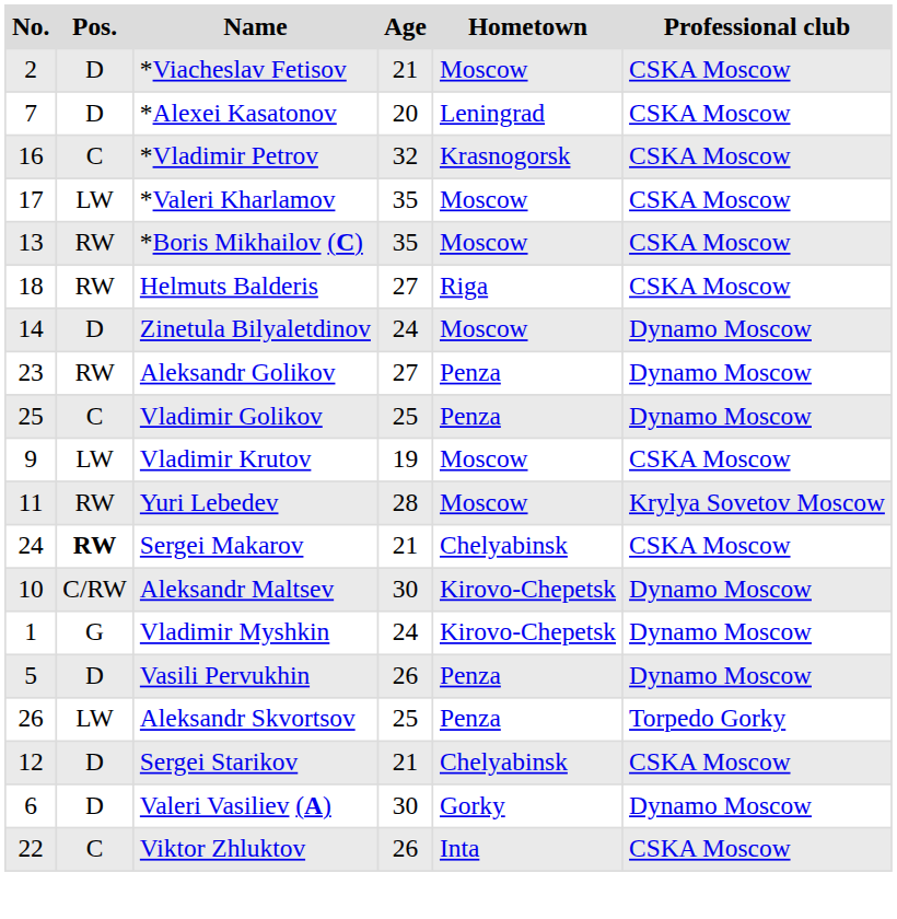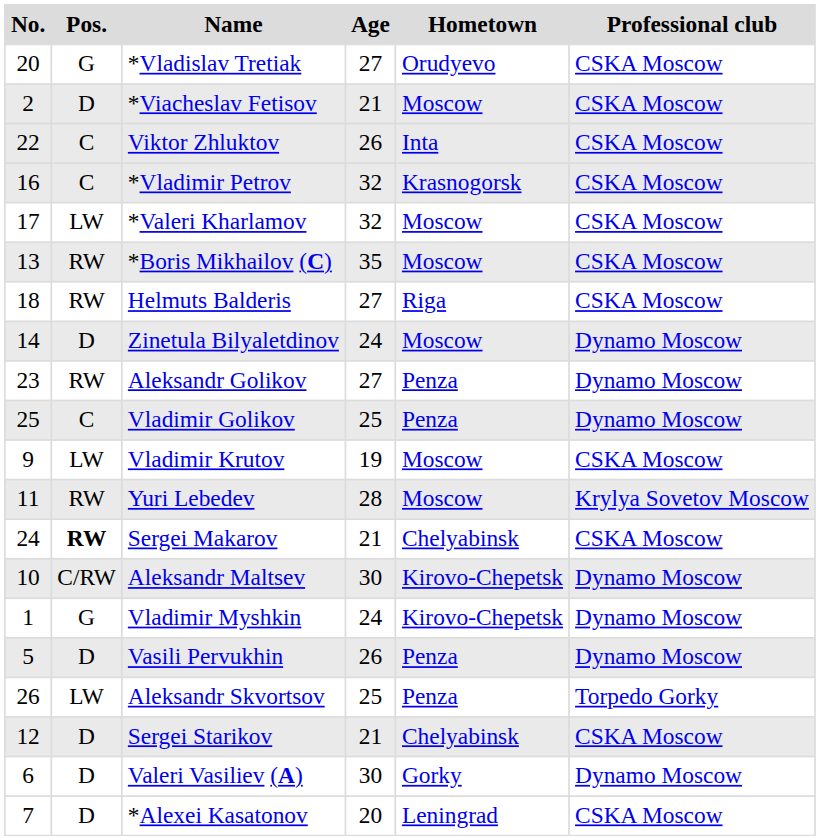+ row: 20 | G | *Vladislav Tretiak | 27 | Orudyevo | CSKA Moscow
rows swapped: *Alexei Kasatonov <-> Viktor Zhluktov
*Valeri Kharlamov | Age: 35 -> 32
